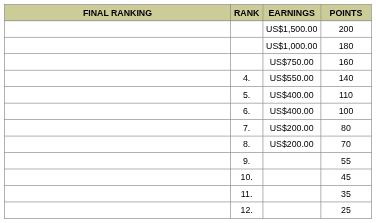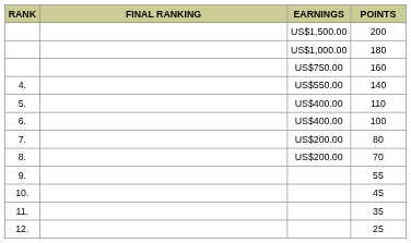columns swapped: RANK <-> FINAL RANKING
